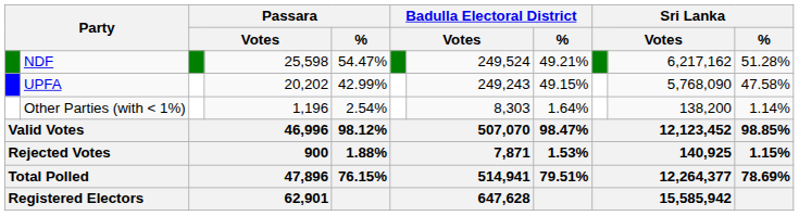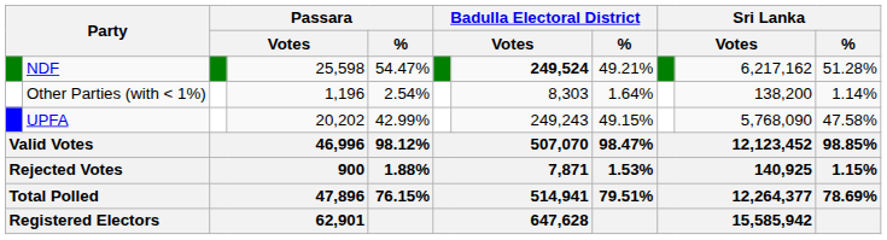NDF | column 7: normal -> bold
rows swapped: UPFA <-> Other Parties (with < 1%)
